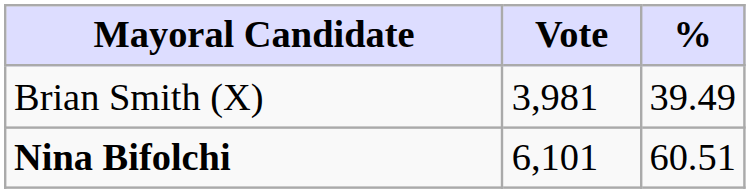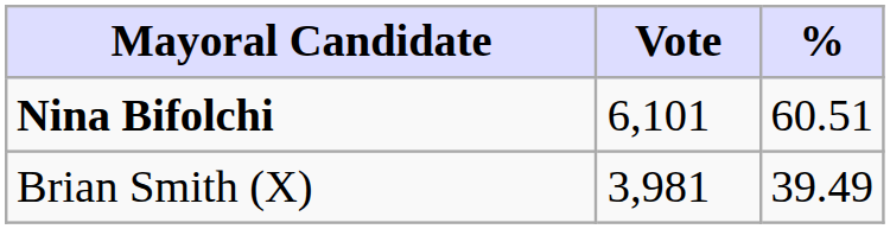rows swapped: Nina Bifolchi <-> Brian Smith (X)
